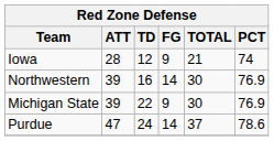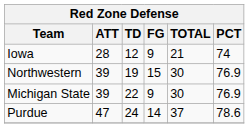Northwestern | TD: 16 -> 19
Northwestern | FG: 14 -> 15
